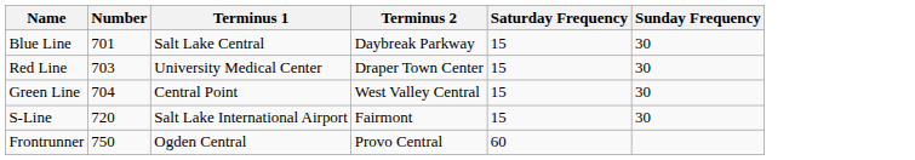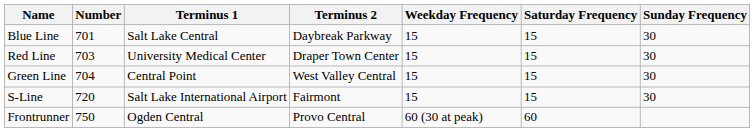+ column: Weekday Frequency | 15 | 15 | 15 | 15 | 60 (30 at peak)
